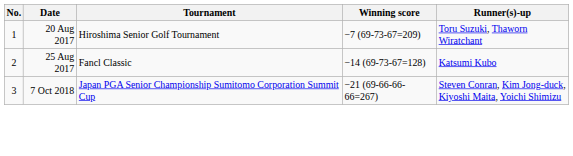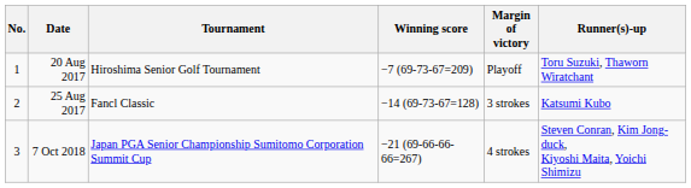+ column: Margin of victory | Playoff | 3 strokes | 4 strokes
